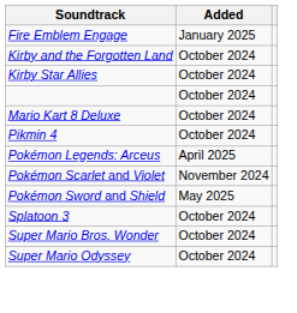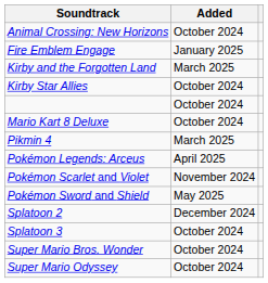+ row: Animal Crossing: New Horizons | October 2024
Kirby and the Forgotten Land | Added: October 2024 -> March 2025
Pikmin 4 | Added: October 2024 -> March 2025
+ row: Splatoon 2 | December 2024
